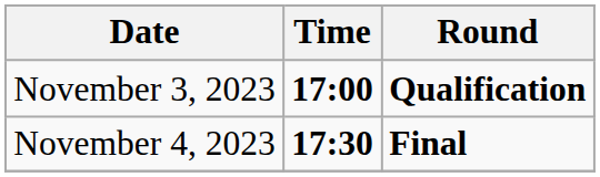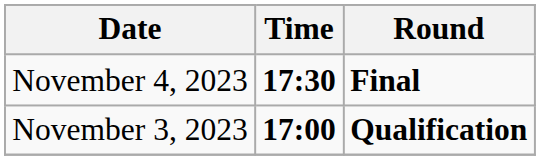rows swapped: November 3, 2023 <-> November 4, 2023
